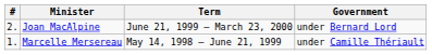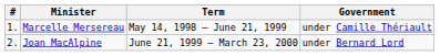rows swapped: Marcelle Mersereau <-> Joan MacAlpine
